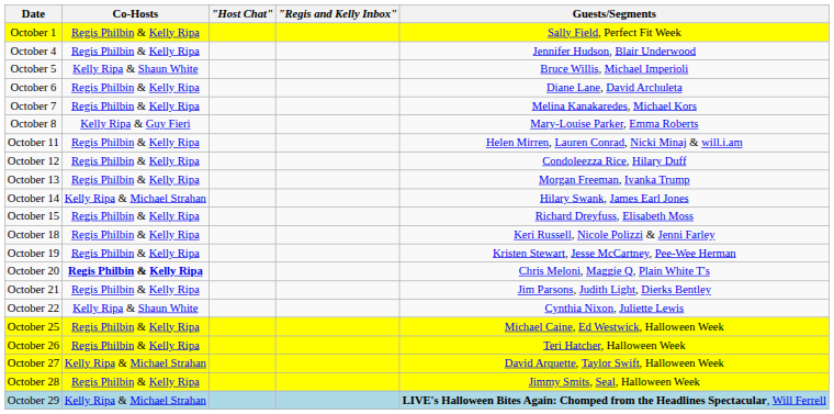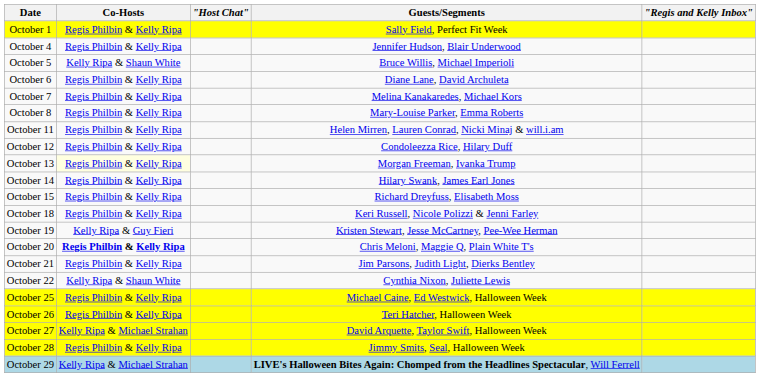columns swapped: Guests/Segments <-> "Regis and Kelly Inbox"
October 8 | Co-Hosts: Kelly Ripa & Guy Fieri -> Regis Philbin & Kelly Ripa
October 13 | Co-Hosts: no background -> lightyellow background
October 14 | Co-Hosts: Kelly Ripa & Michael Strahan -> Regis Philbin & Kelly Ripa
October 19 | Co-Hosts: Regis Philbin & Kelly Ripa -> Kelly Ripa & Guy Fieri
